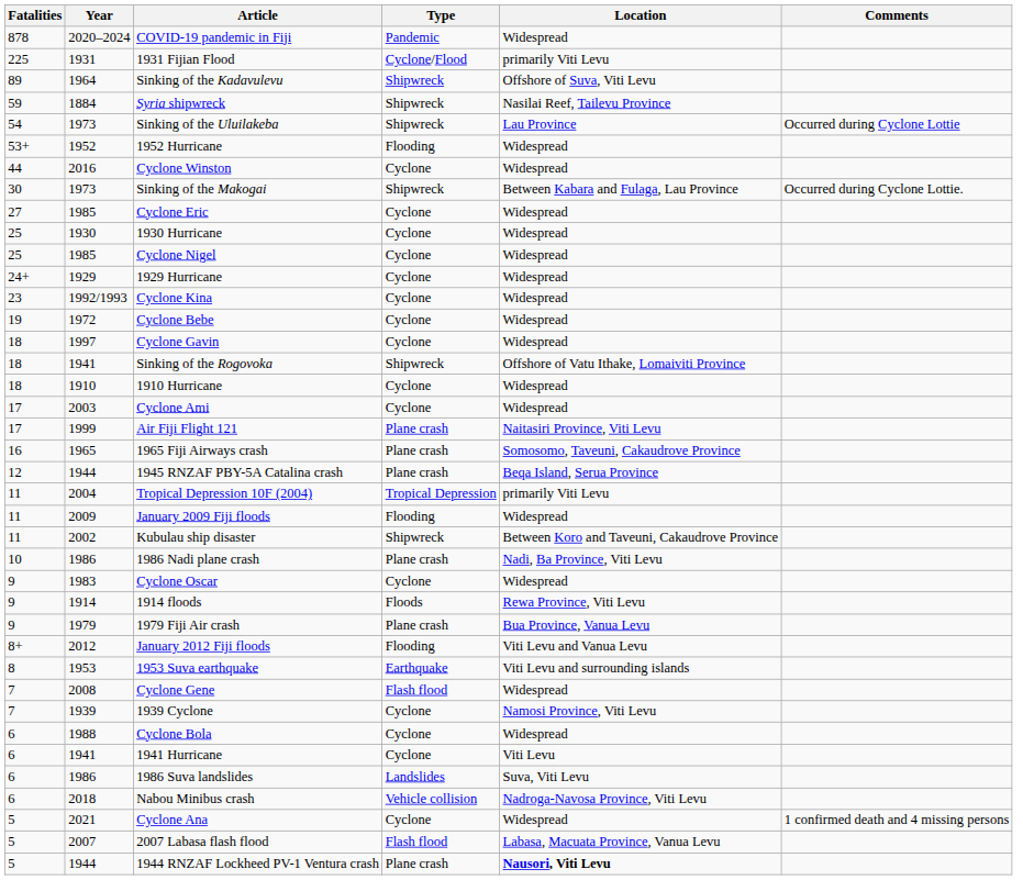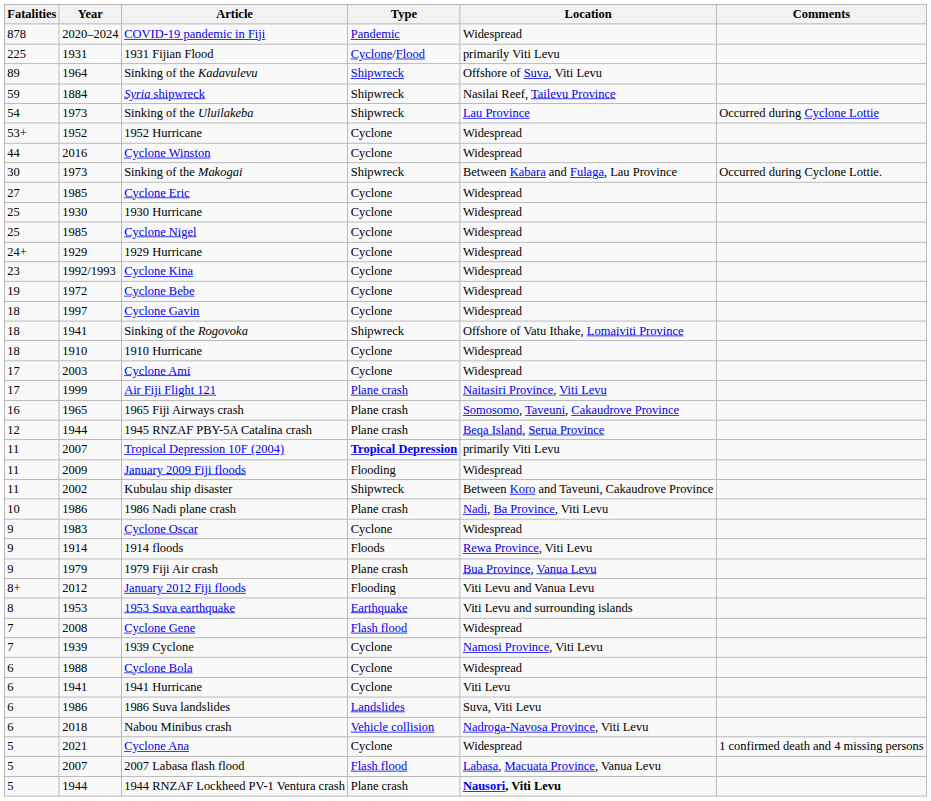1952 Hurricane | Type: Flooding -> Cyclone
Tropical Depression 10F (2004) | Year: 2004 -> 2007
Tropical Depression 10F (2004) | Type: normal -> bold
